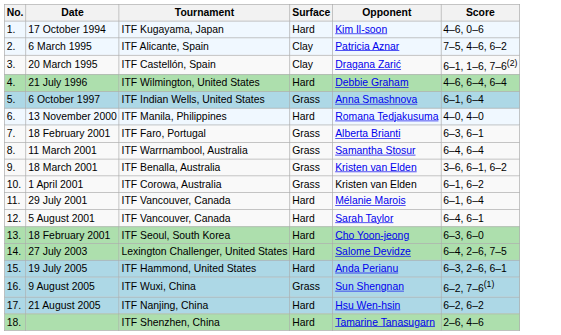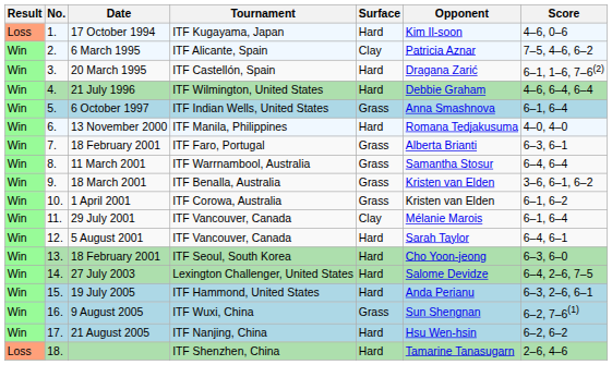+ column: Result | Loss | Win | Win | Win | Win | Win | Win | Win | Win | Win | Win | Win | Win | Win | Win | Win | Win | Loss
20 March 1995 | Surface: Clay -> Hard
29 July 2001 | Surface: Hard -> Clay
